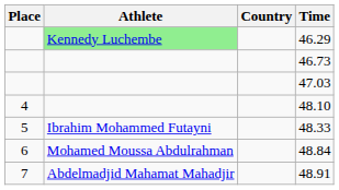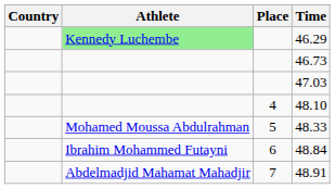columns swapped: Place <-> Country
48.33 | Athlete: Ibrahim Mohammed Futayni -> Mohamed Moussa Abdulrahman
48.84 | Athlete: Mohamed Moussa Abdulrahman -> Ibrahim Mohammed Futayni
